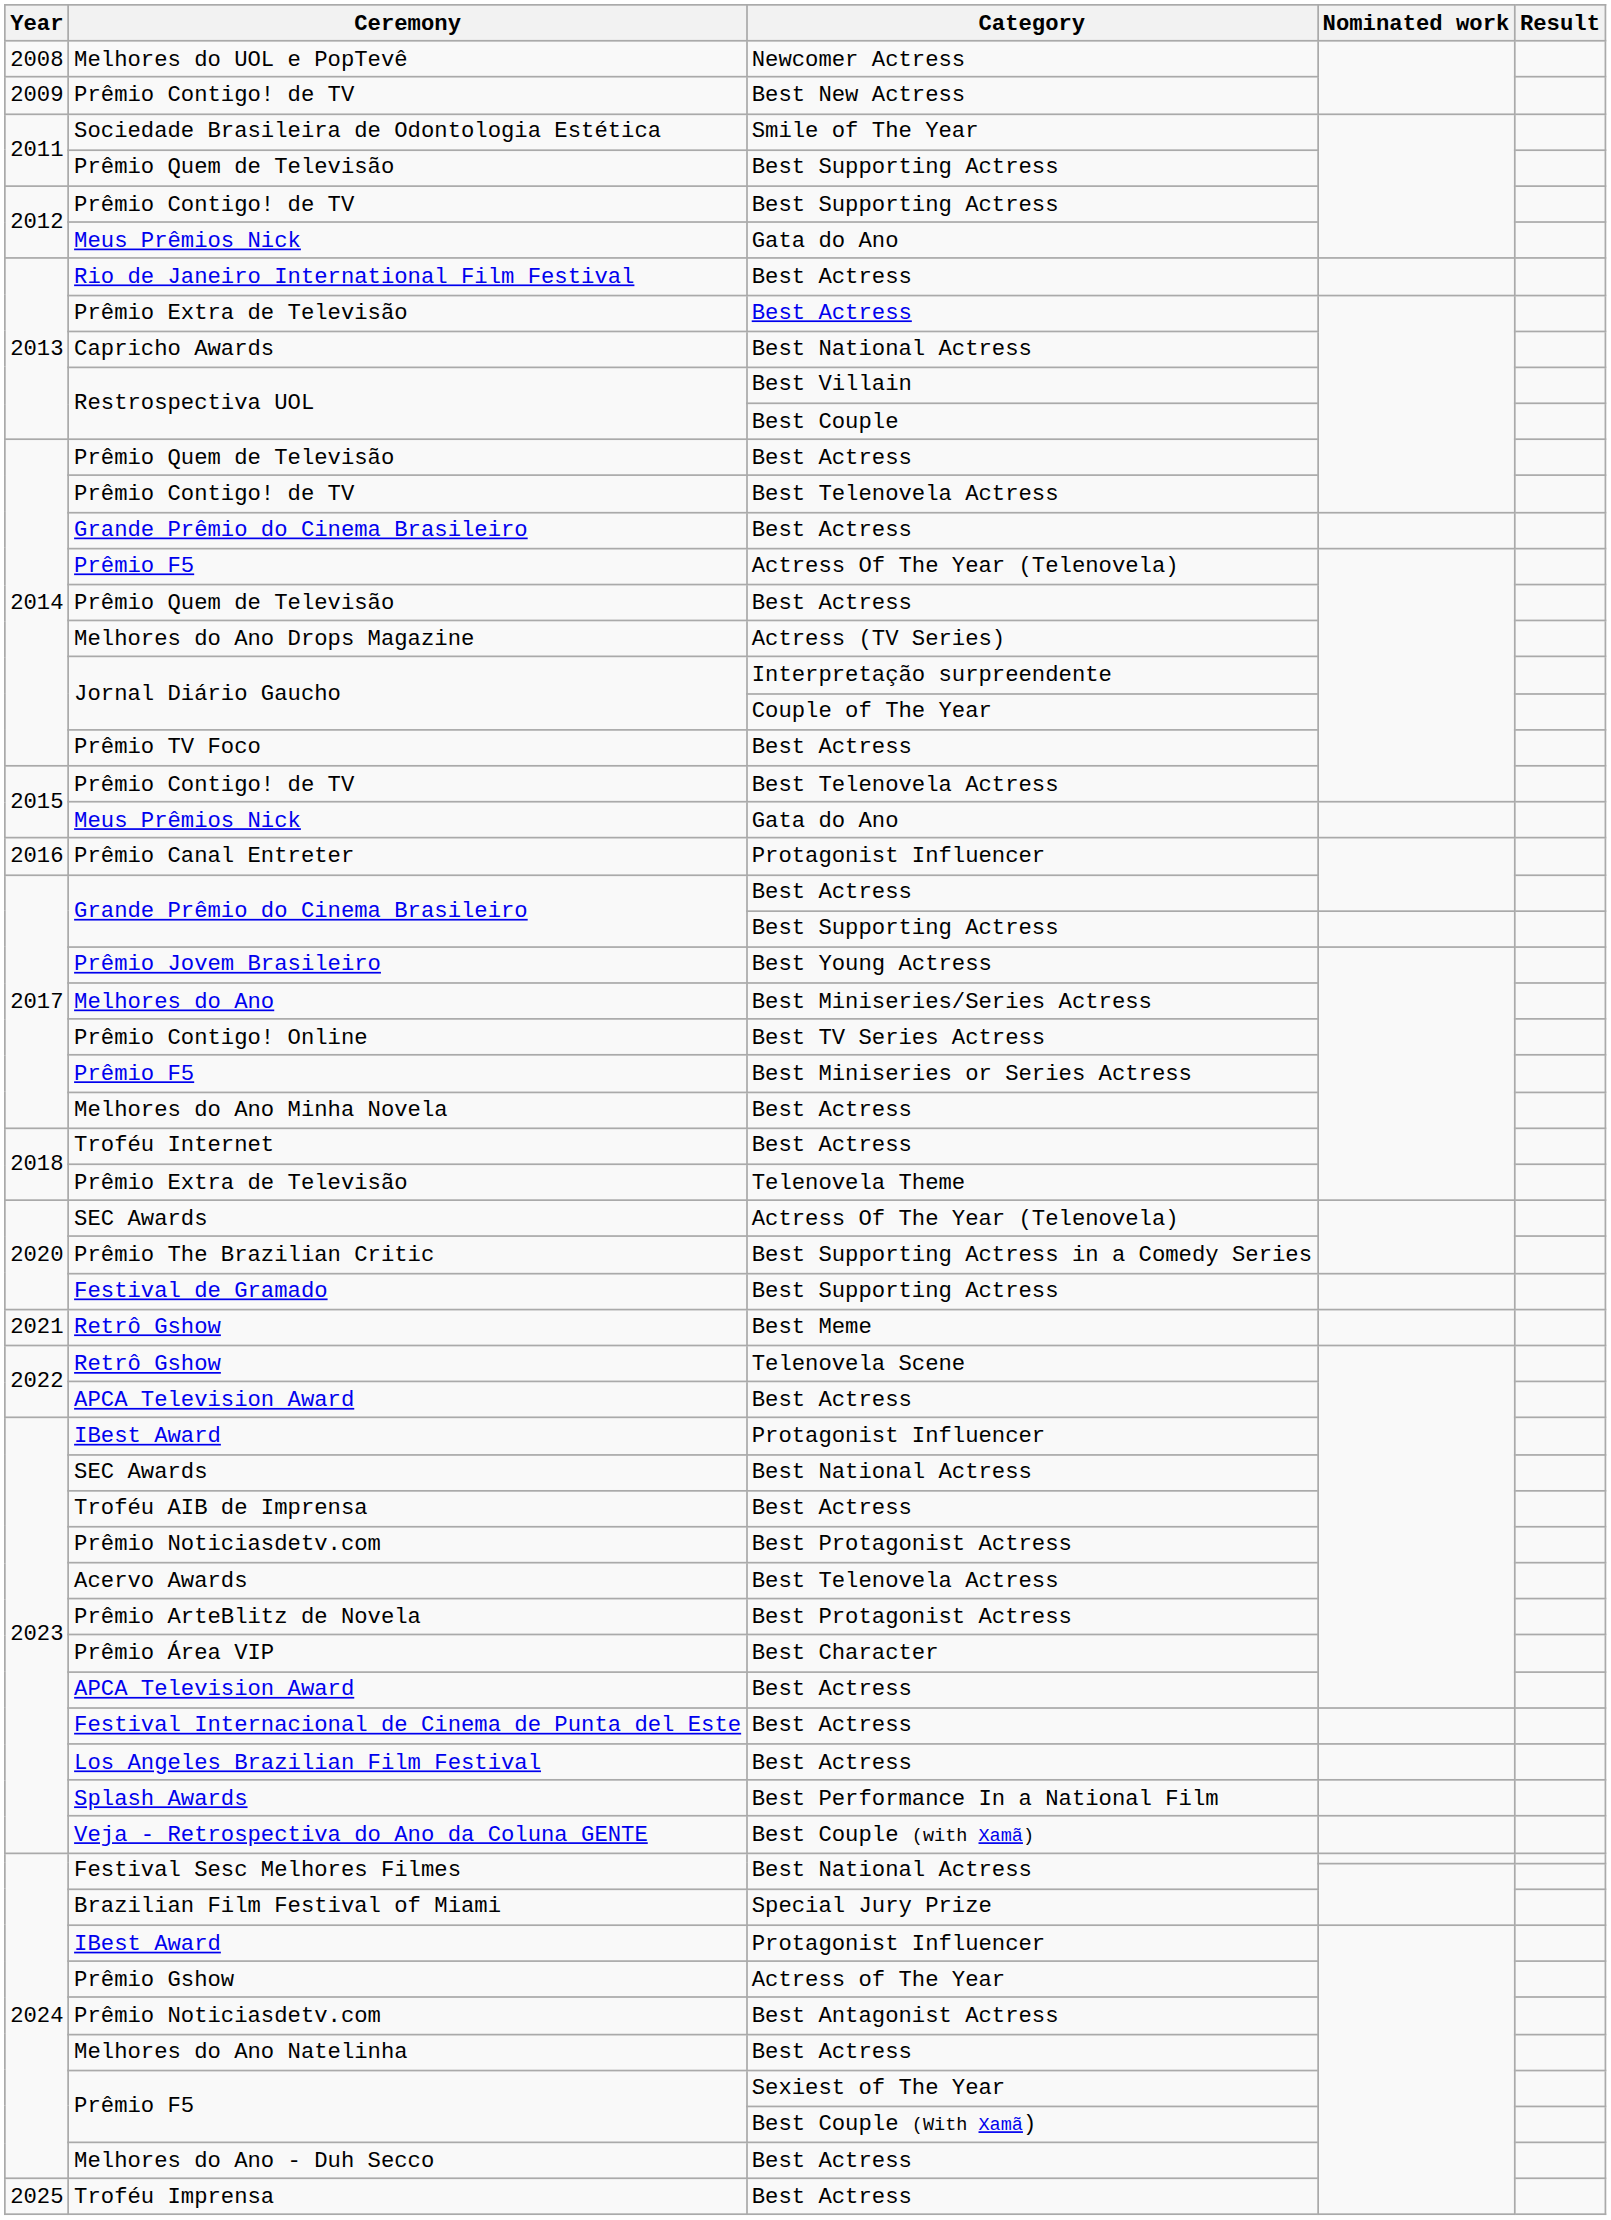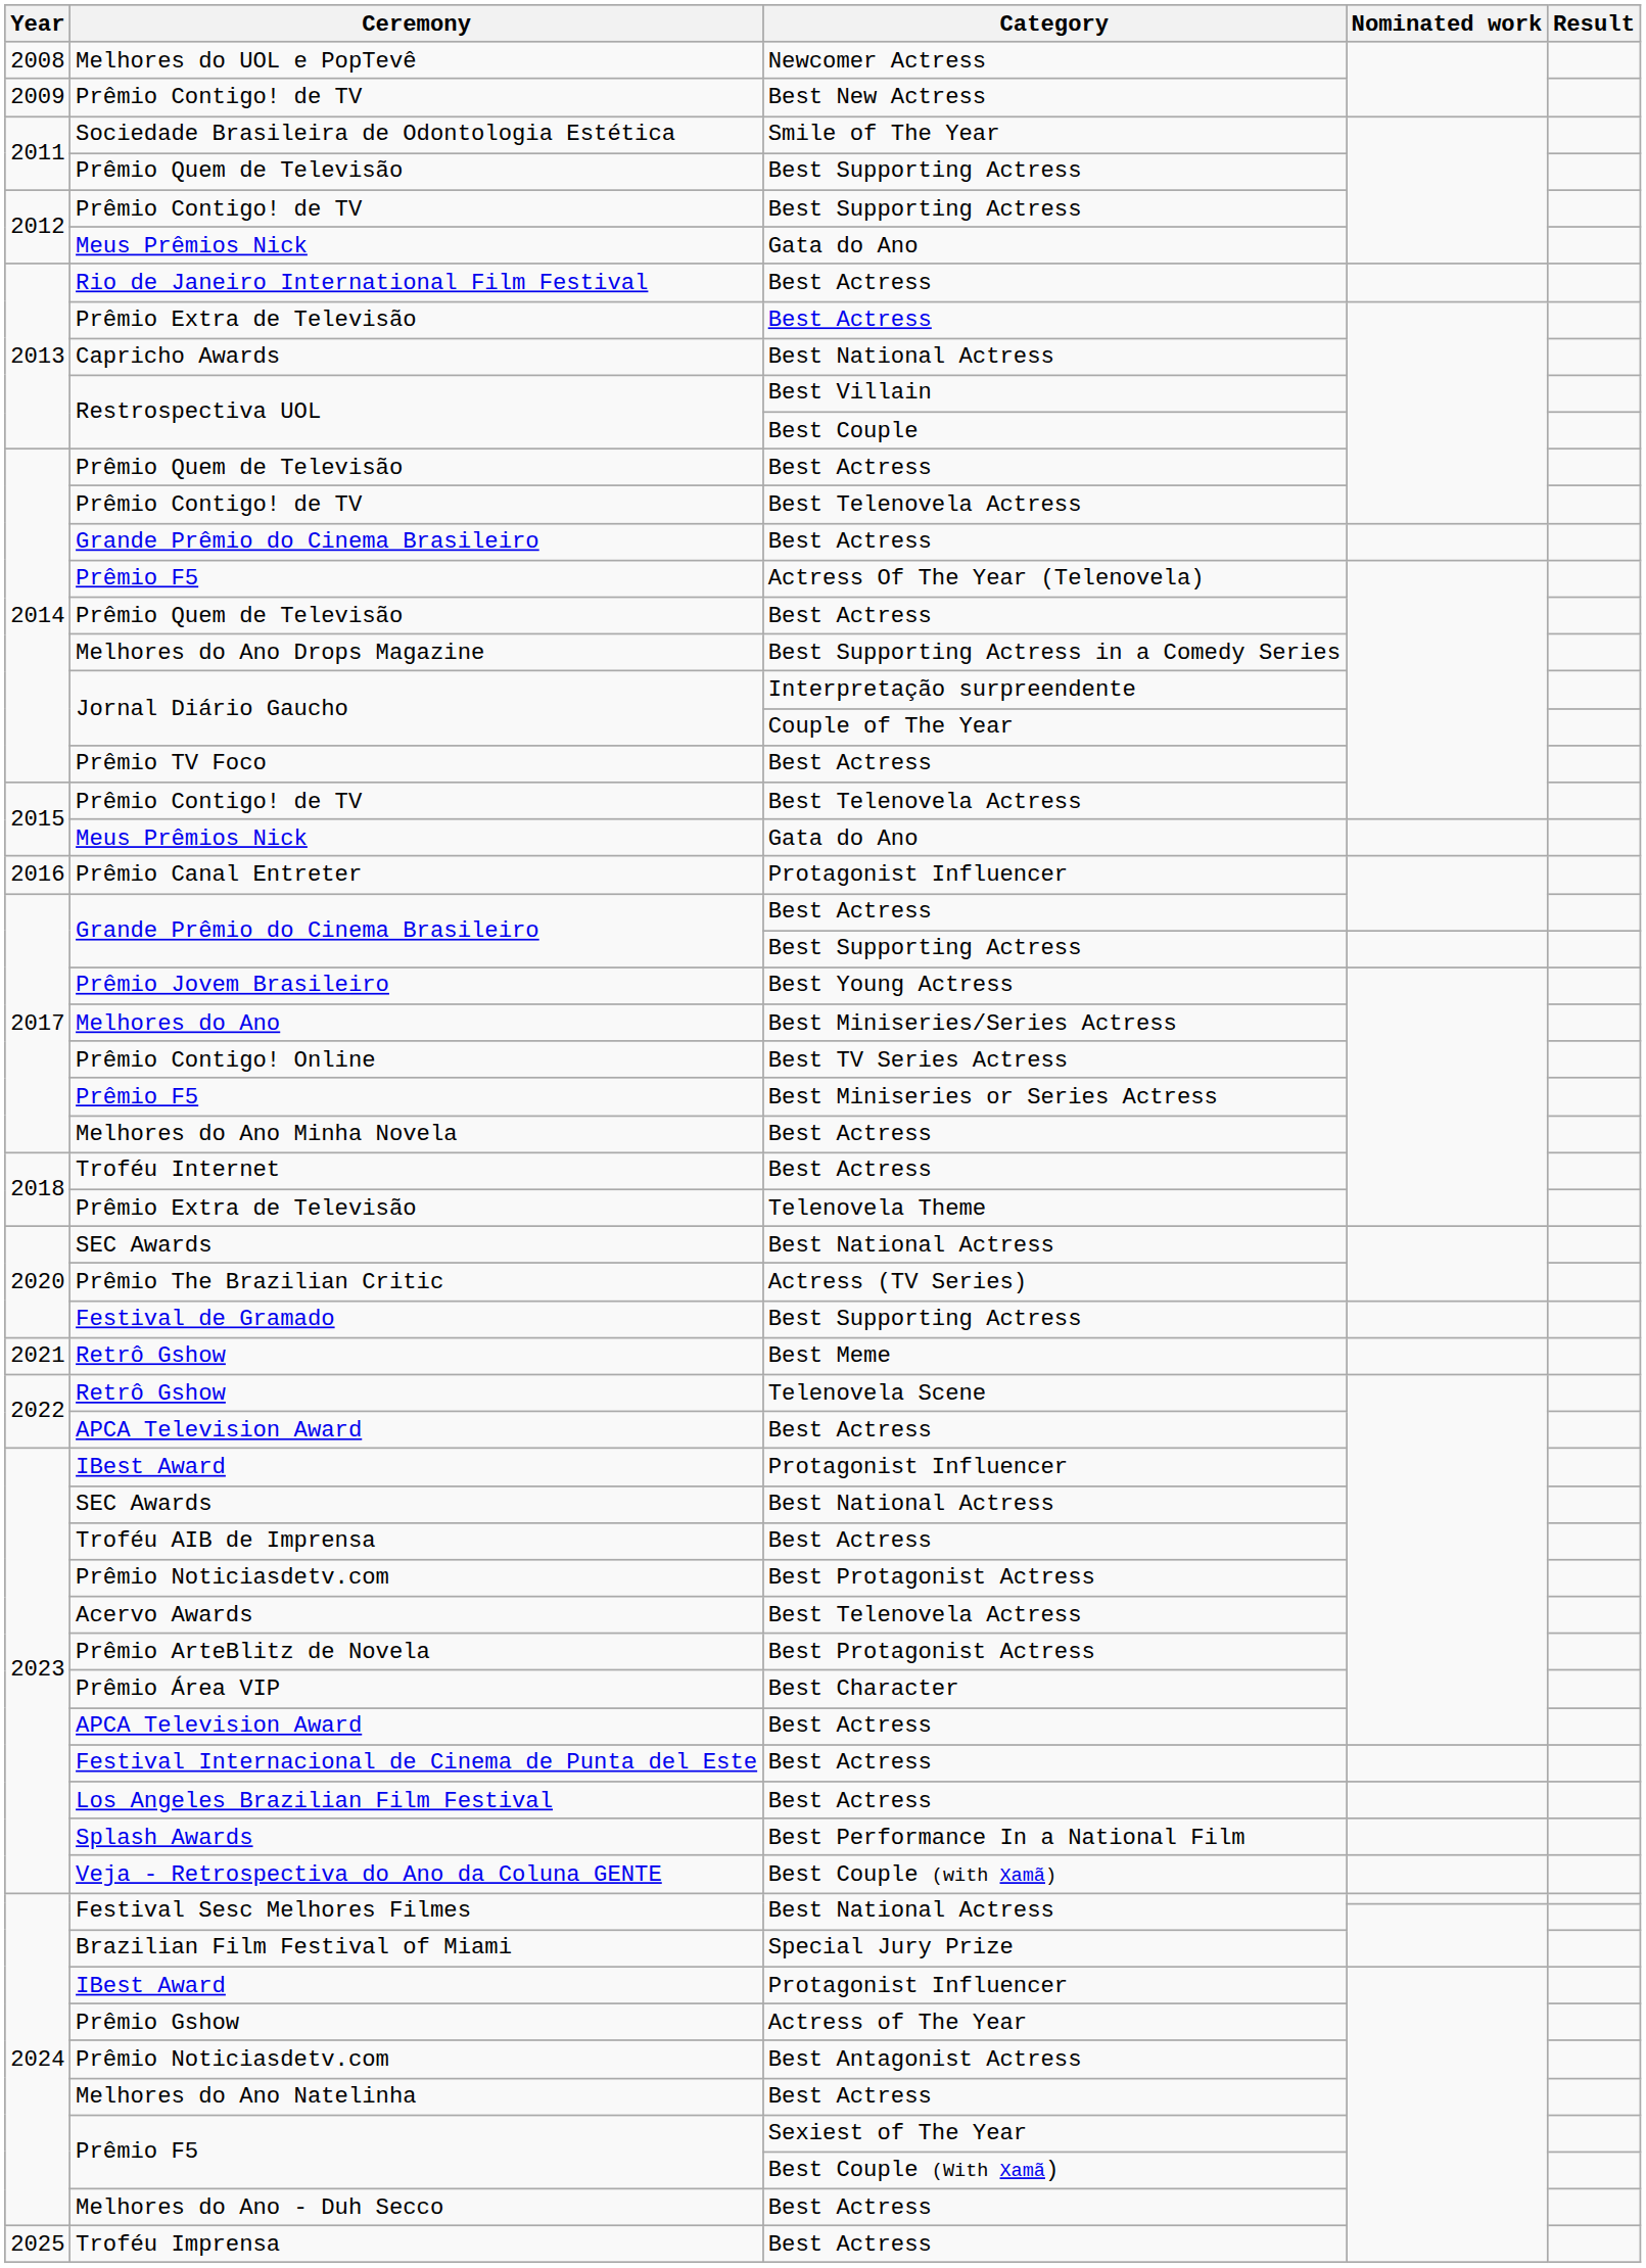Melhores do Ano Drops Magazine | Category: Actress (TV Series) -> Best Supporting Actress in a Comedy Series
2020 / SEC Awards | Category: Actress Of The Year (Telenovela) -> Best National Actress
Prêmio The Brazilian Critic | Category: Best Supporting Actress in a Comedy Series -> Actress (TV Series)
